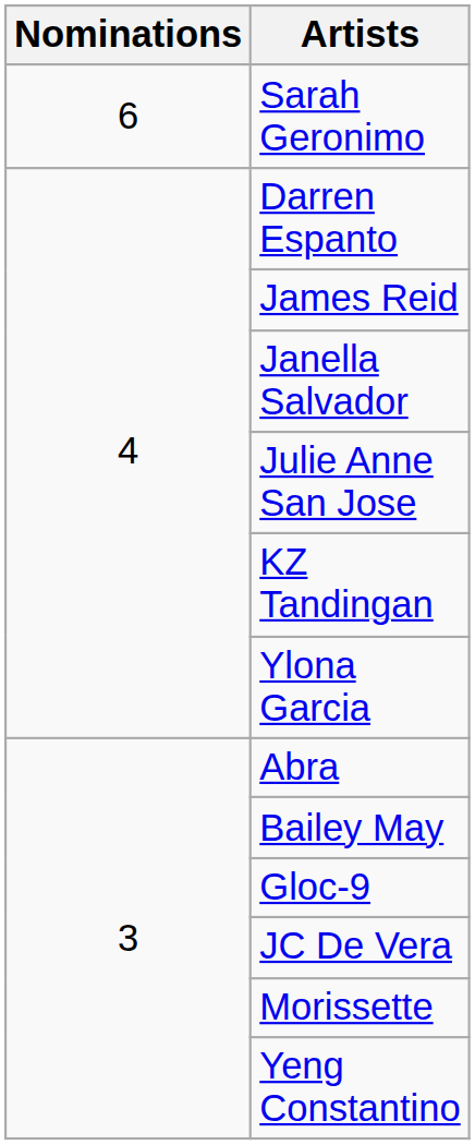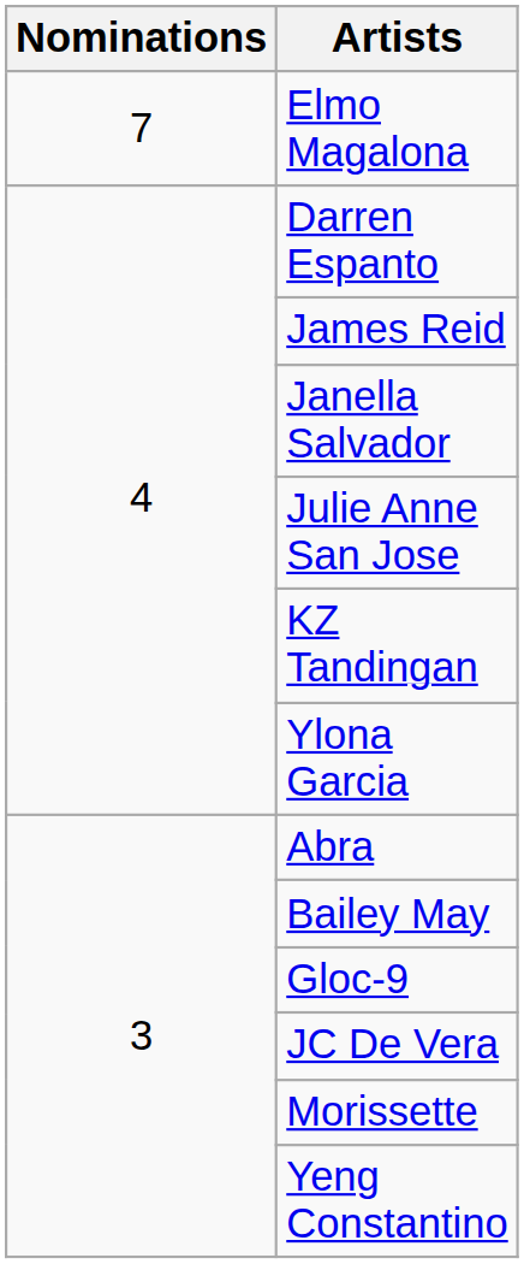+ row: 7 | Elmo Magalona
- row: 6 | Sarah Geronimo
